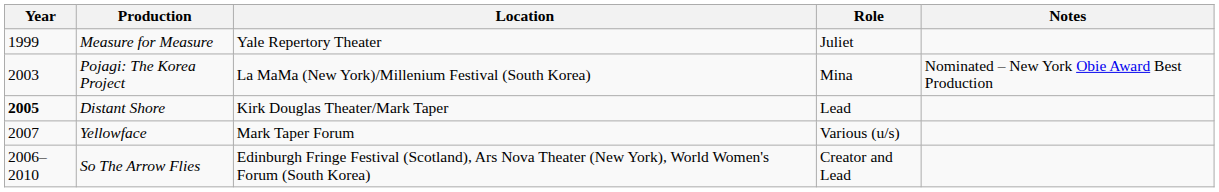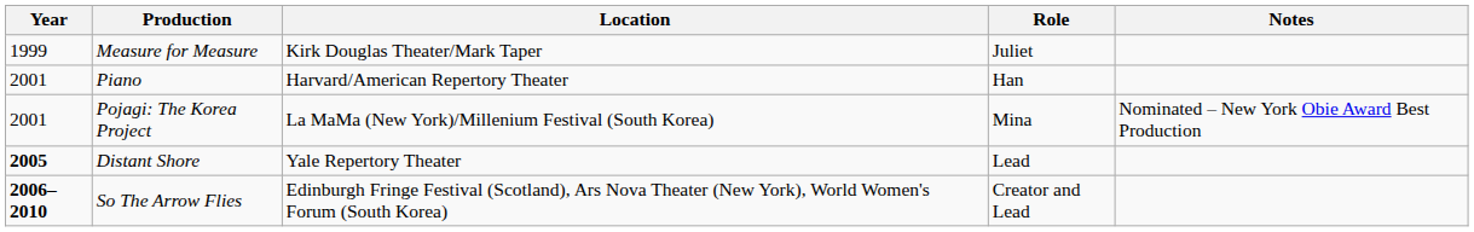Measure for Measure | Location: Yale Repertory Theater -> Kirk Douglas Theater/Mark Taper
+ row: 2001 | Piano | Harvard/American Repertory Theater | Han
Pojagi: The Korea Project | Year: 2003 -> 2001
Distant Shore | Location: Kirk Douglas Theater/Mark Taper -> Yale Repertory Theater
- row: 2007 | Yellowface | Mark Taper Forum | Various (u/s)
So The Arrow Flies | Year: normal -> bold
